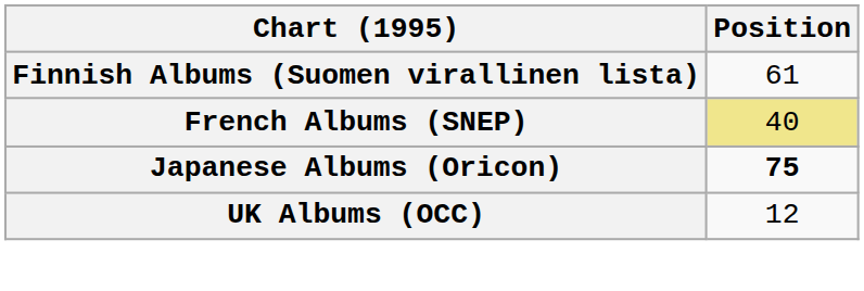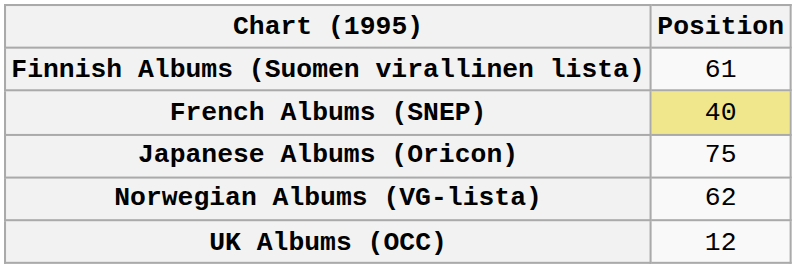Japanese Albums (Oricon) | Position: bold -> normal
+ row: Norwegian Albums (VG-lista) | 62
